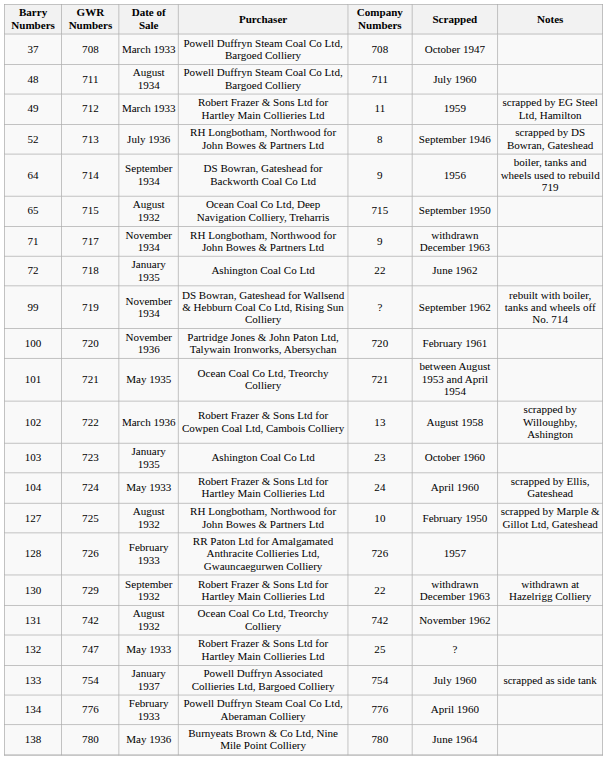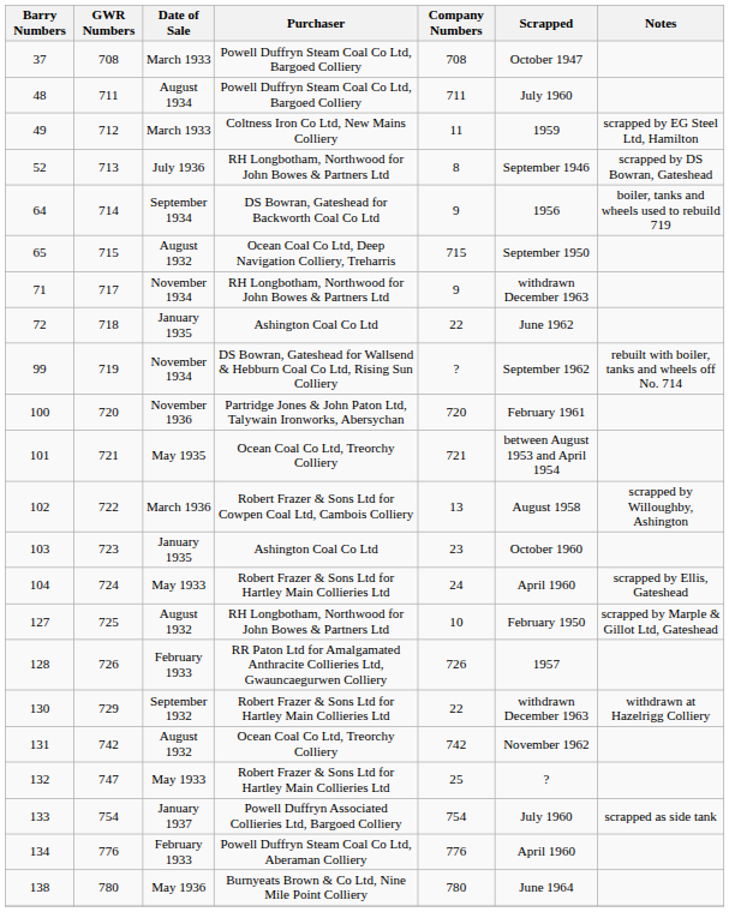49 | Purchaser: Robert Frazer & Sons Ltd for Hartley Main Collieries Ltd -> Coltness Iron Co Ltd, New Mains Colliery
